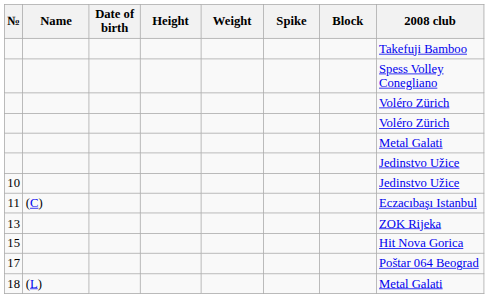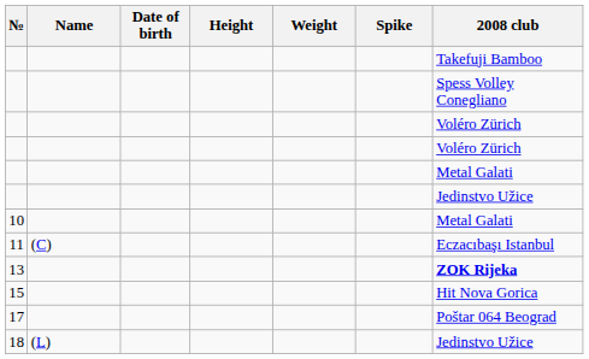- column: Block
10 | 2008 club: Jedinstvo Užice -> Metal Galati
13 | 2008 club: normal -> bold
18 | 2008 club: Metal Galati -> Jedinstvo Užice
